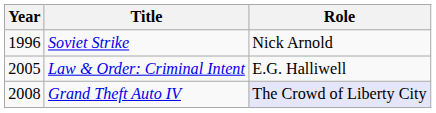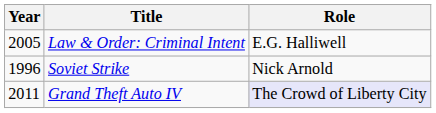rows swapped: Soviet Strike <-> Law & Order: Criminal Intent
Grand Theft Auto IV | Year: 2008 -> 2011
